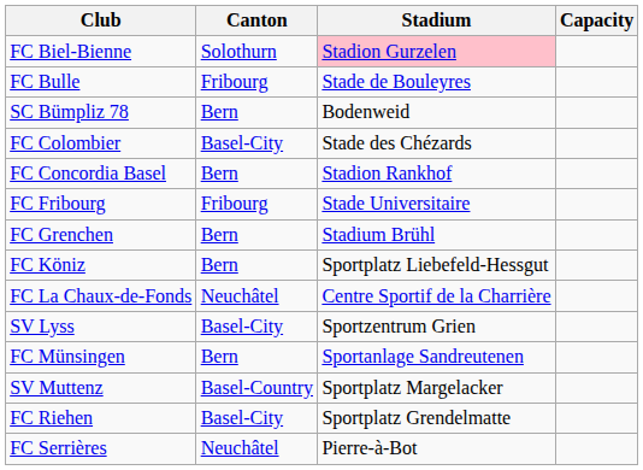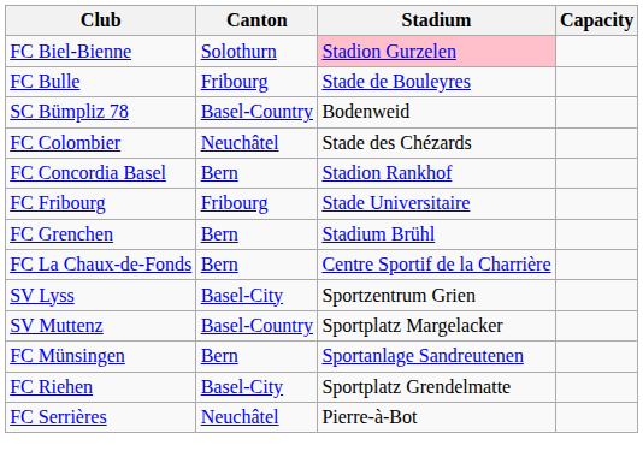SC Bümpliz 78 | Canton: Bern -> Basel-Country
FC Colombier | Canton: Basel-City -> Neuchâtel
- row: FC Köniz | Bern | Sportplatz Liebefeld-Hessgut
FC La Chaux-de-Fonds | Canton: Neuchâtel -> Bern
rows swapped: FC Münsingen <-> SV Muttenz
